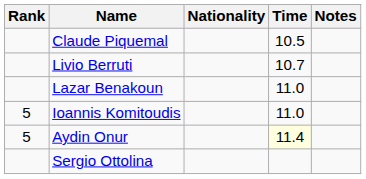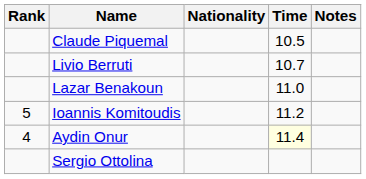Ioannis Komitoudis | Time: 11.0 -> 11.2
Aydin Onur | Rank: 5 -> 4
